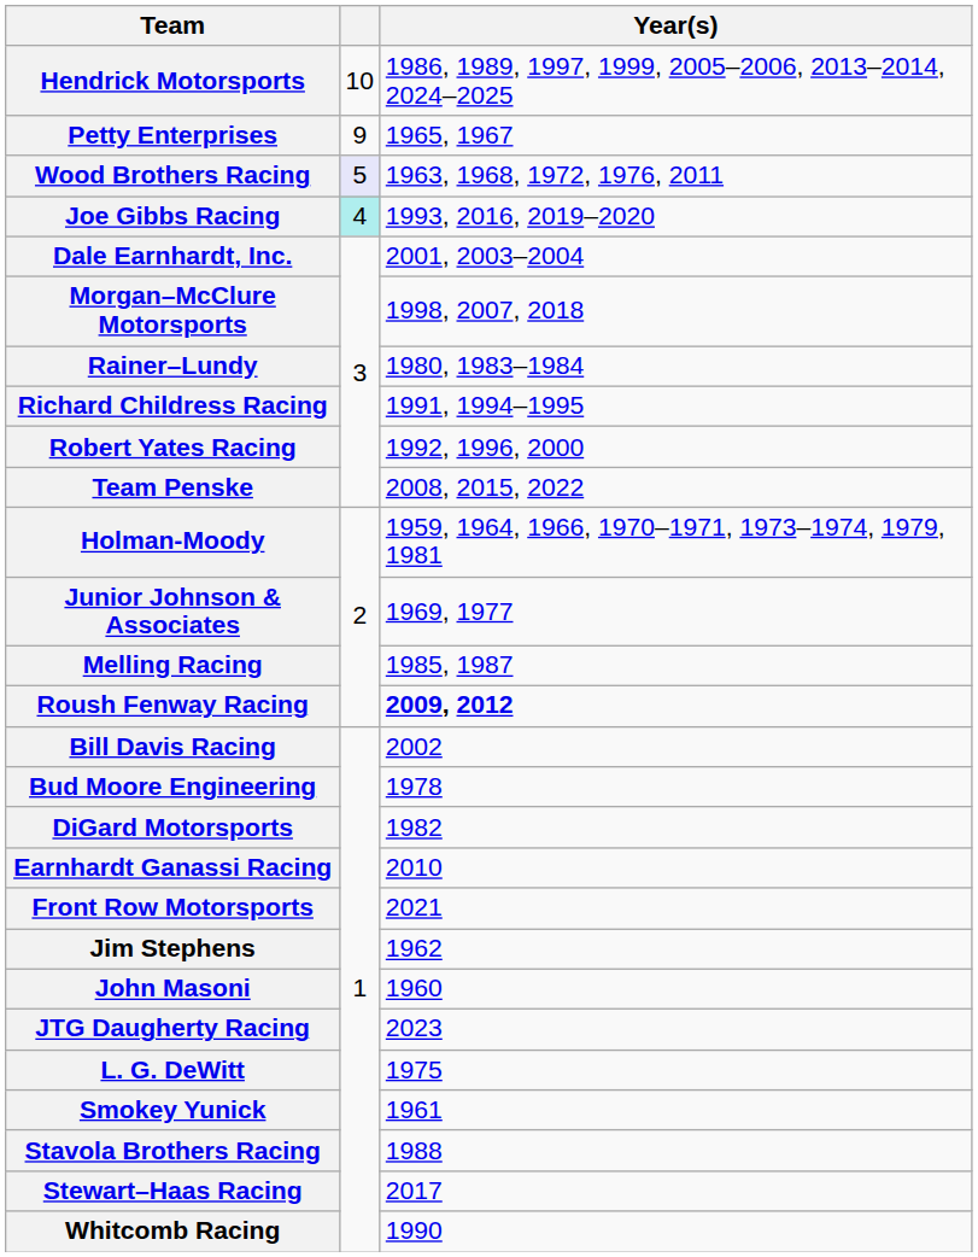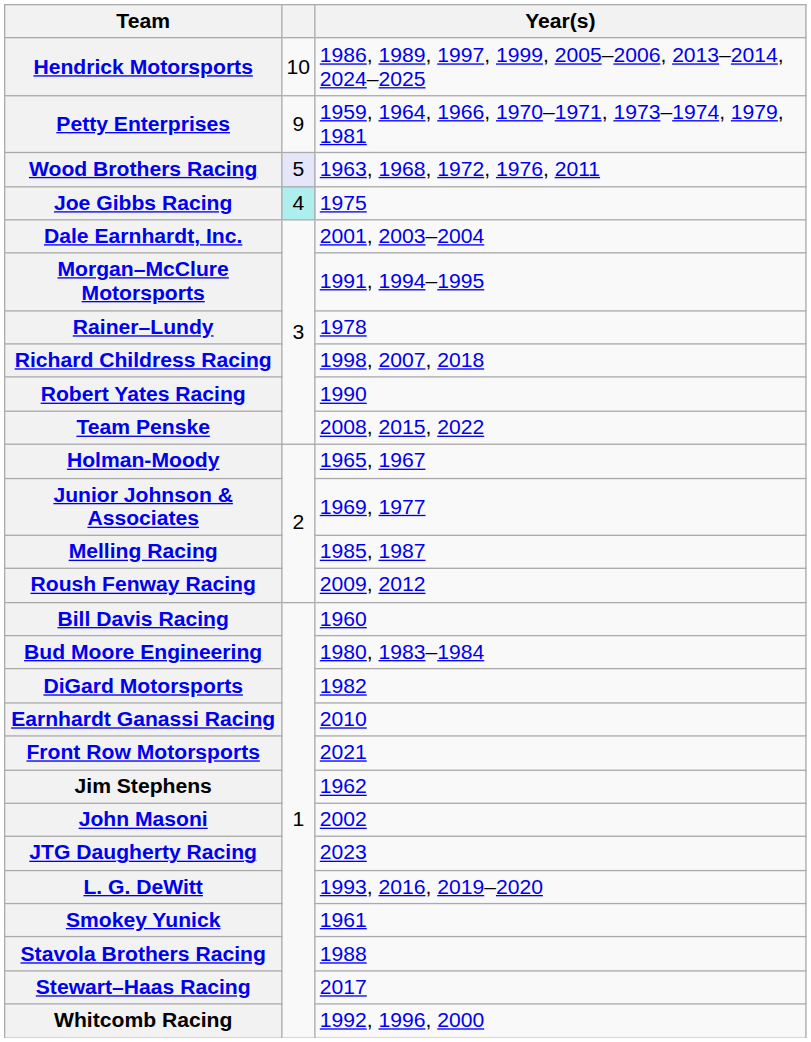Petty Enterprises | Year(s): 1965, 1967 -> 1959, 1964, 1966, 1970–1971, 1973–1974, 1979, 1981
Joe Gibbs Racing | Year(s): 1993, 2016, 2019–2020 -> 1975
Morgan–McClure Motorsports | Year(s): 1998, 2007, 2018 -> 1991, 1994–1995
Rainer–Lundy | Year(s): 1980, 1983–1984 -> 1978
Richard Childress Racing | Year(s): 1991, 1994–1995 -> 1998, 2007, 2018
Robert Yates Racing | Year(s): 1992, 1996, 2000 -> 1990
Holman-Moody | Year(s): 1959, 1964, 1966, 1970–1971, 1973–1974, 1979, 1981 -> 1965, 1967
Roush Fenway Racing | Year(s): bold -> normal
Bill Davis Racing | Year(s): 2002 -> 1960
Bud Moore Engineering | Year(s): 1978 -> 1980, 1983–1984
John Masoni | Year(s): 1960 -> 2002
L. G. DeWitt | Year(s): 1975 -> 1993, 2016, 2019–2020
Whitcomb Racing | Year(s): 1990 -> 1992, 1996, 2000
